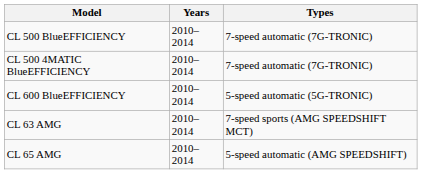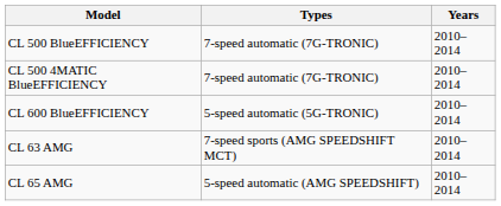columns swapped: Years <-> Types
